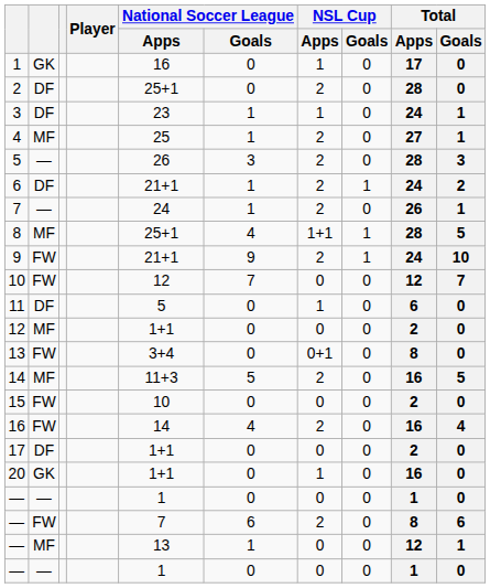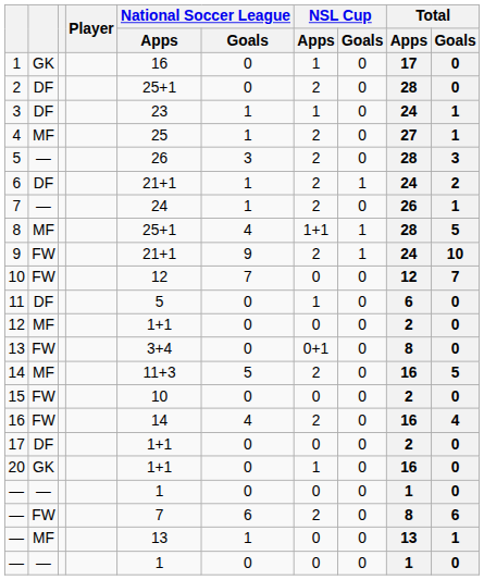— / MF | Total / Apps: 12 -> 13
